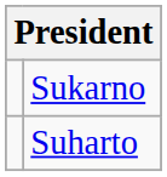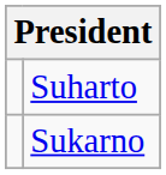rows swapped: Sukarno <-> Suharto
